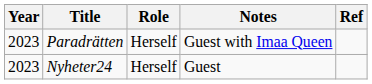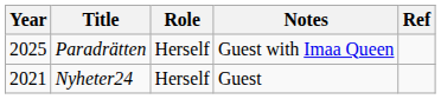Paradrätten | Year: 2023 -> 2025
Nyheter24 | Year: 2023 -> 2021
